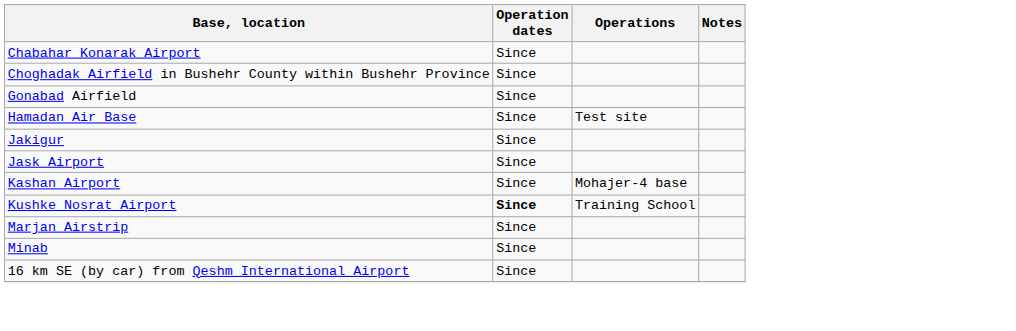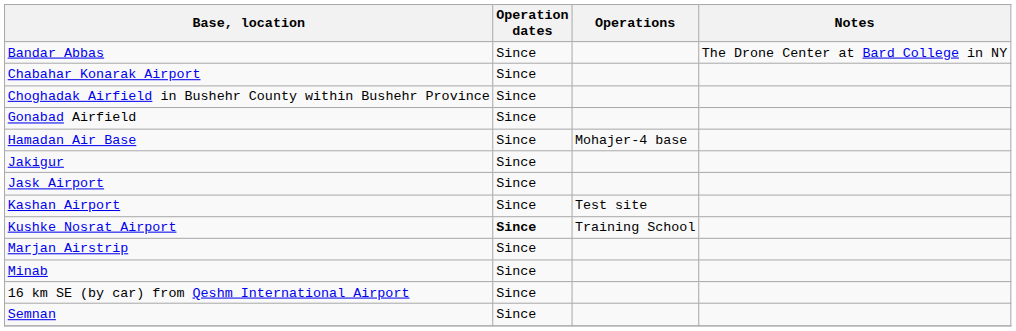+ row: Bandar Abbas | Since | The Drone Center at Bard College in NY
Hamadan Air Base | Operations: Test site -> Mohajer-4 base
Kashan Airport | Operations: Mohajer-4 base -> Test site
+ row: Semnan | Since
